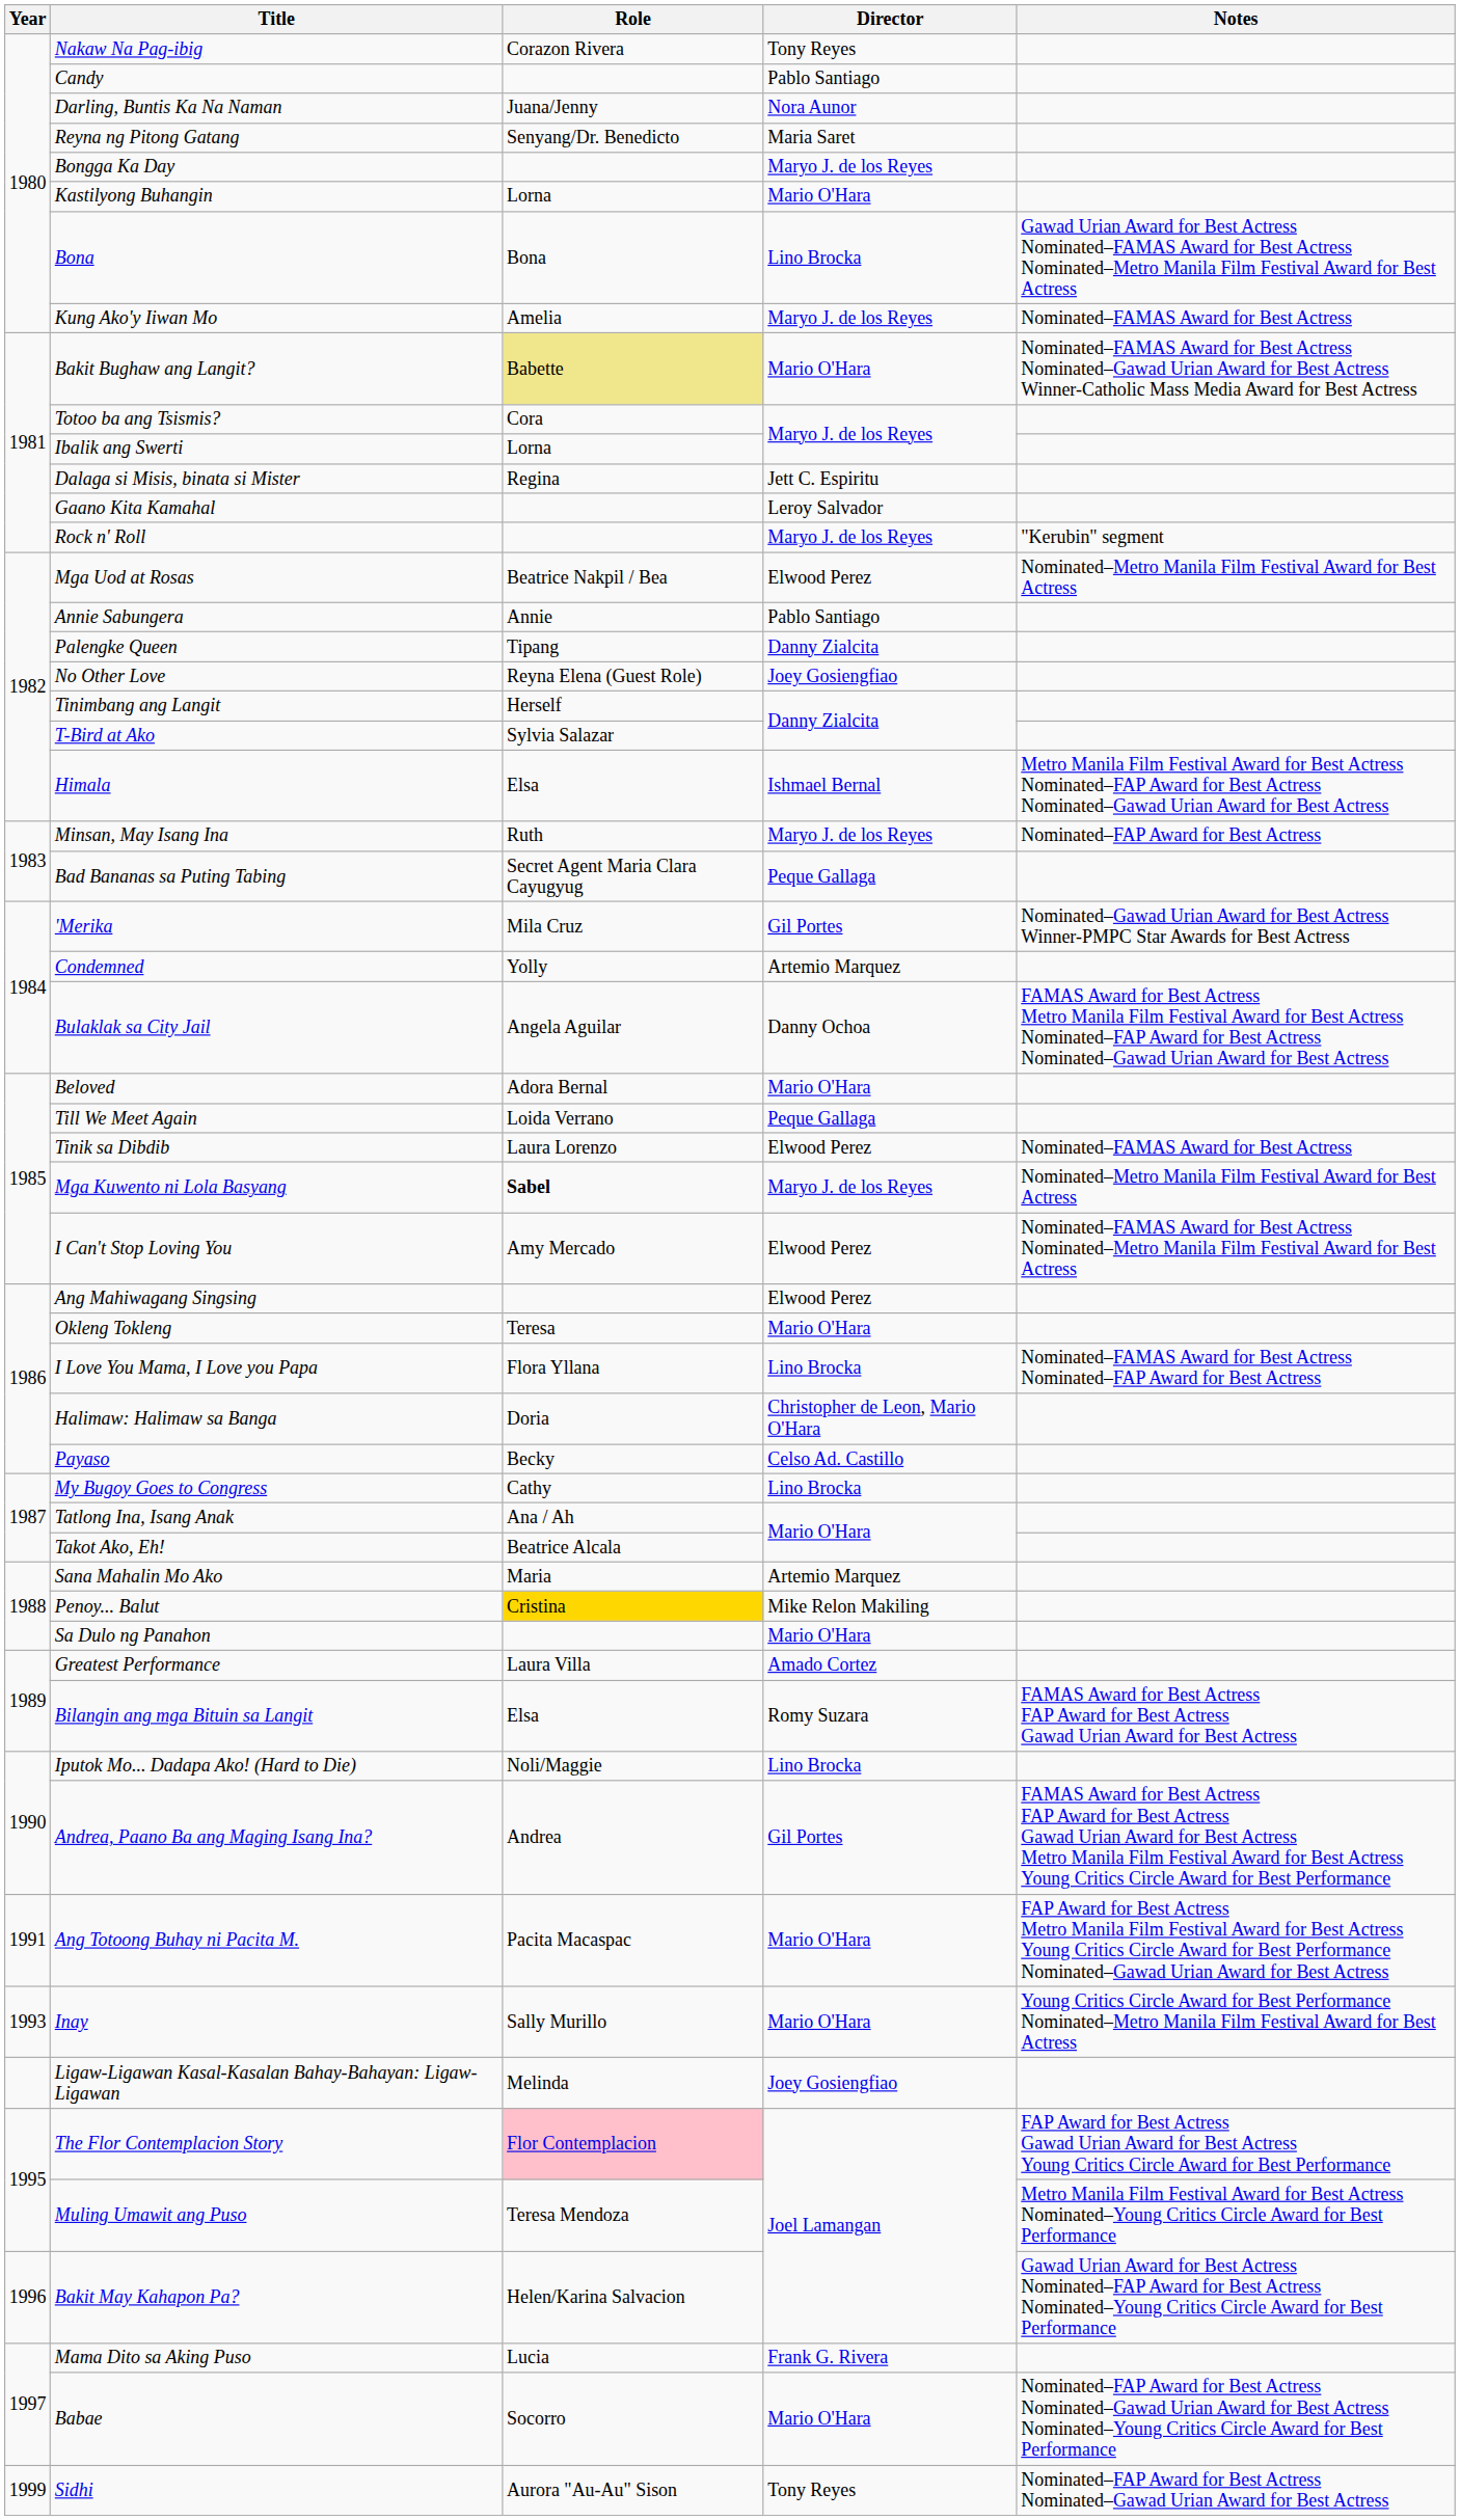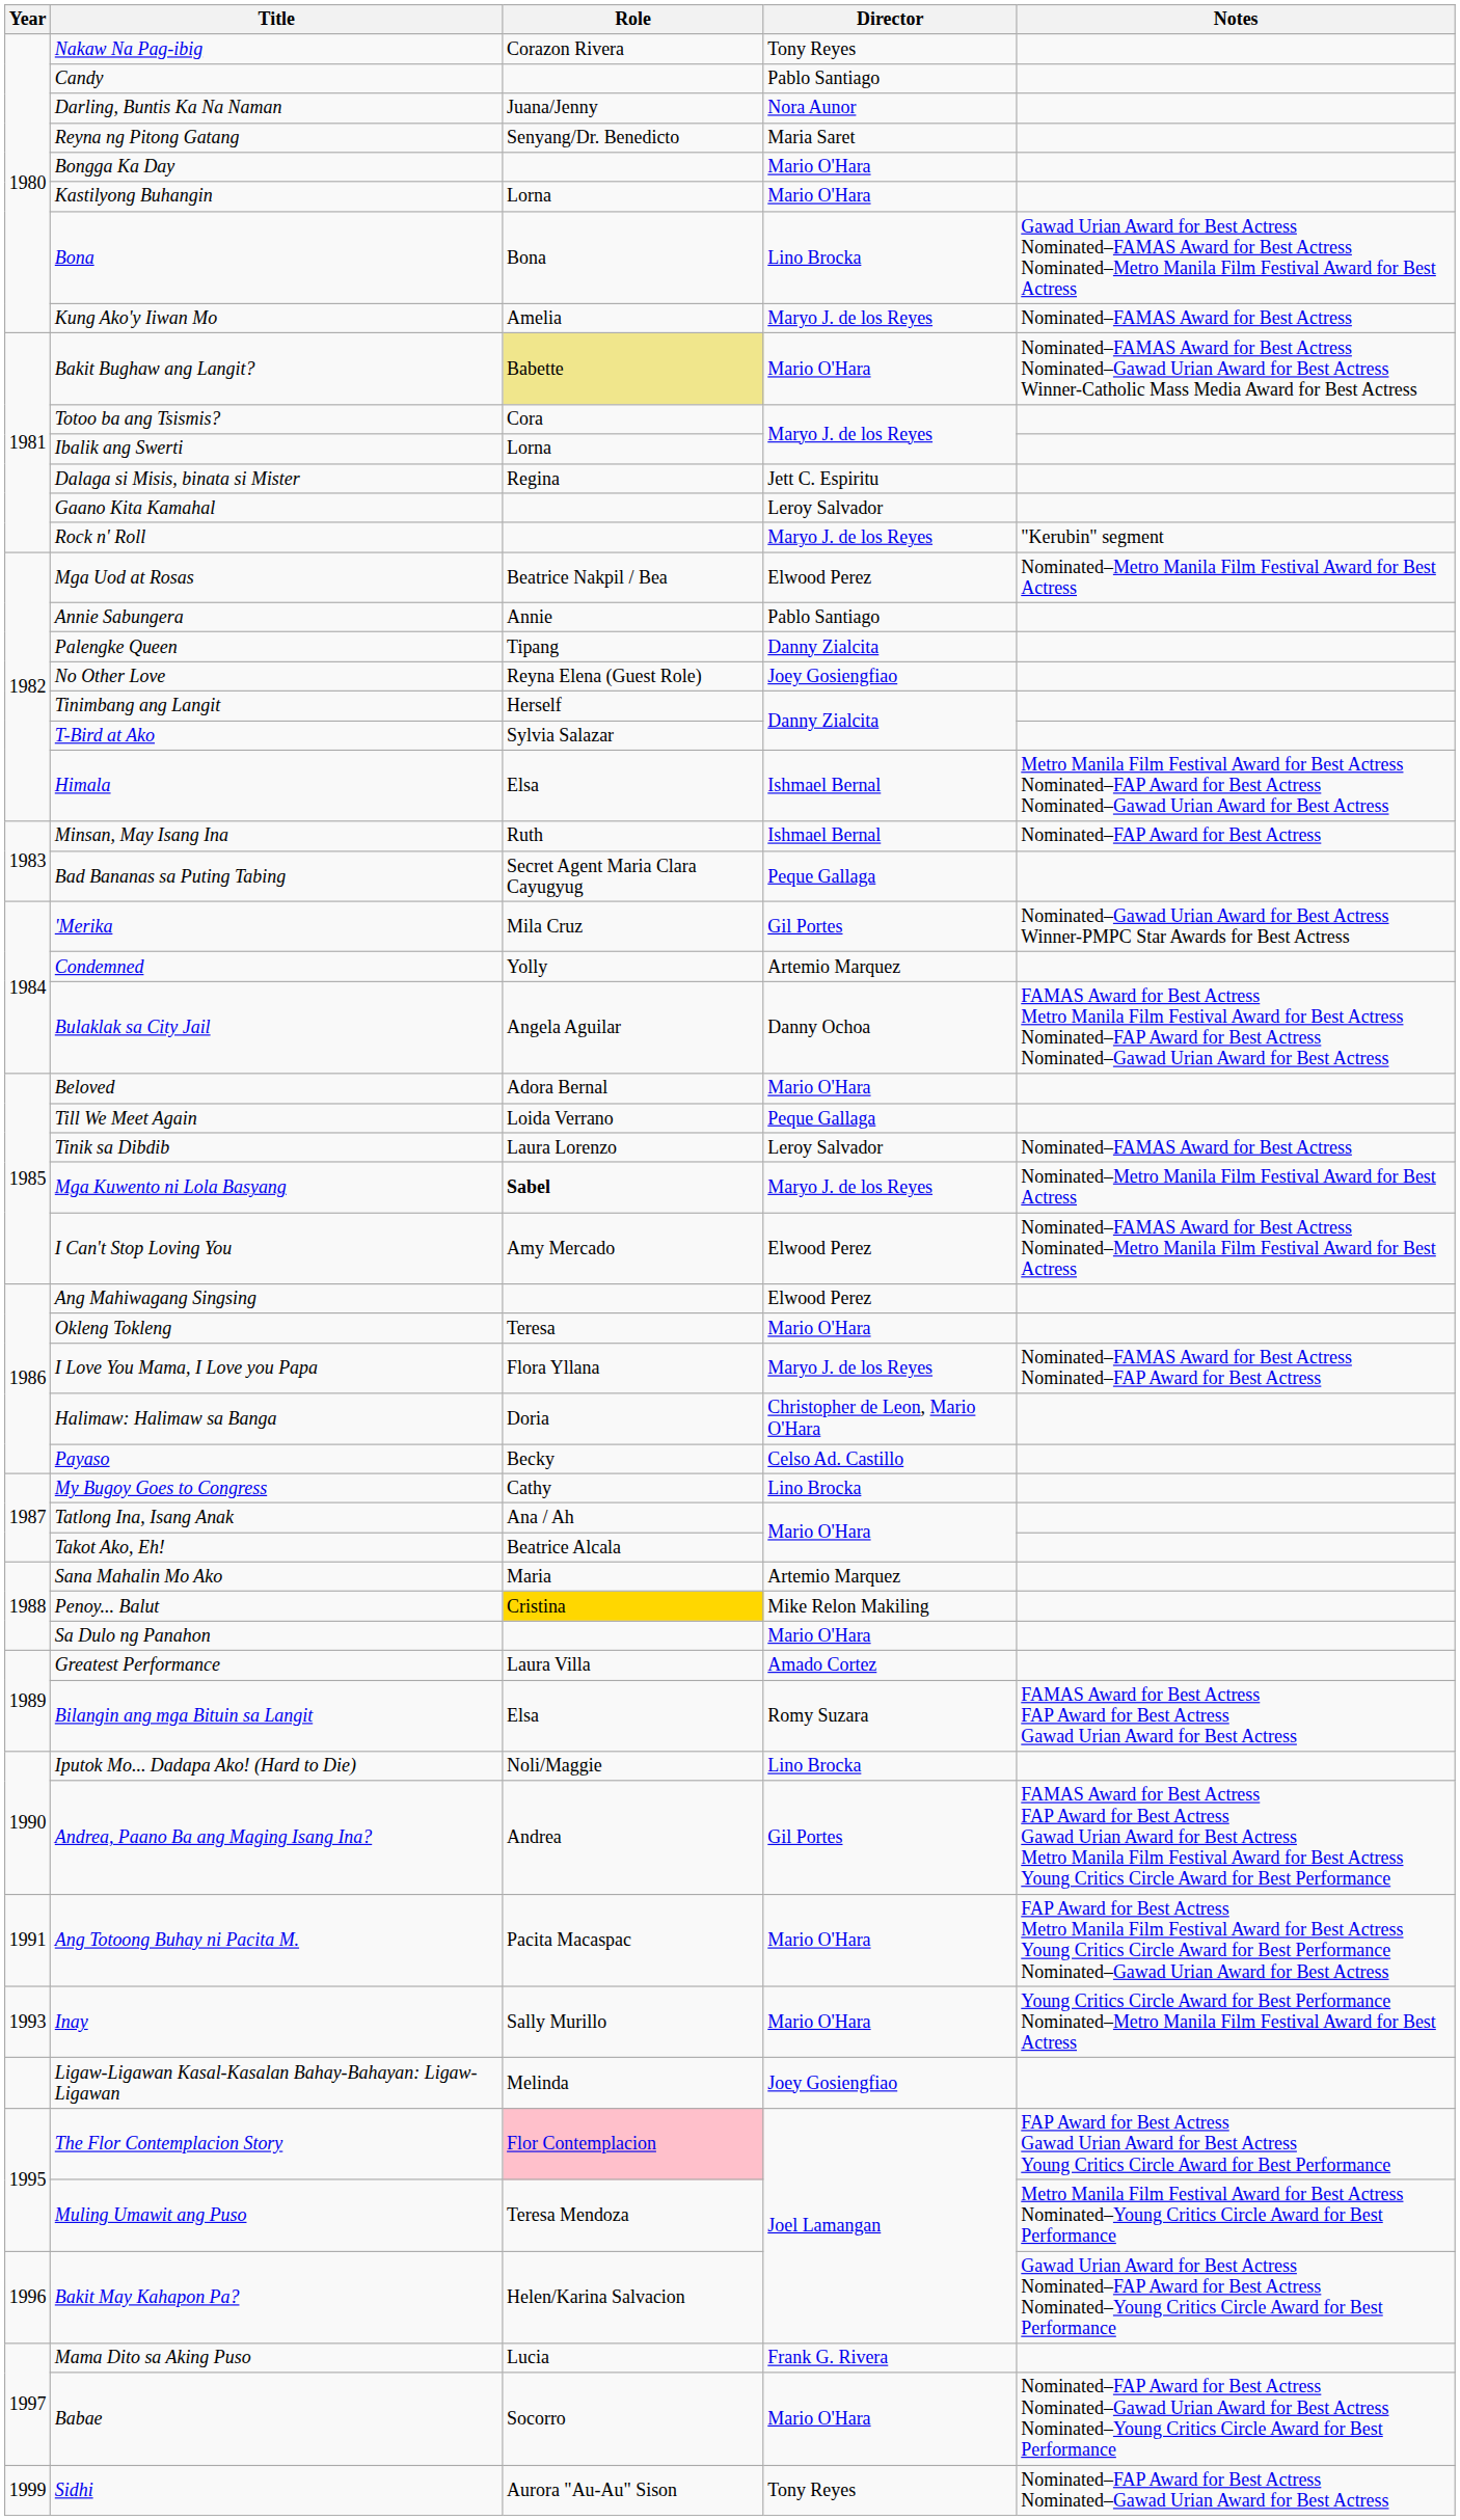Bongga Ka Day | Director: Maryo J. de los Reyes -> Mario O'Hara
Minsan, May Isang Ina | Director: Maryo J. de los Reyes -> Ishmael Bernal
Tinik sa Dibdib | Director: Elwood Perez -> Leroy Salvador
I Love You Mama, I Love you Papa | Director: Lino Brocka -> Maryo J. de los Reyes
